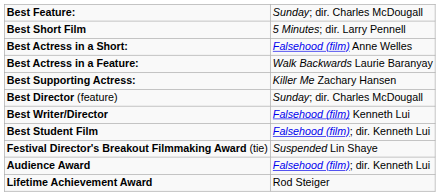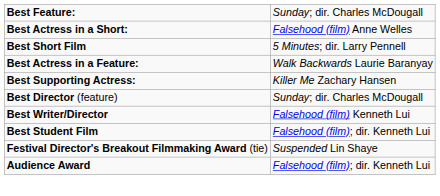rows swapped: Best Short Film <-> Best Actress in a Short:
- row: Lifetime Achievement Award | Rod Steiger
